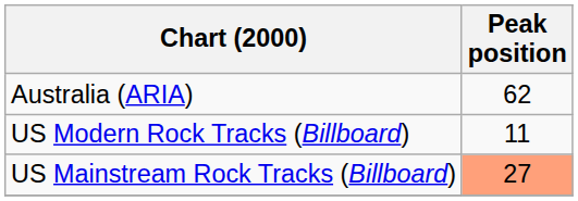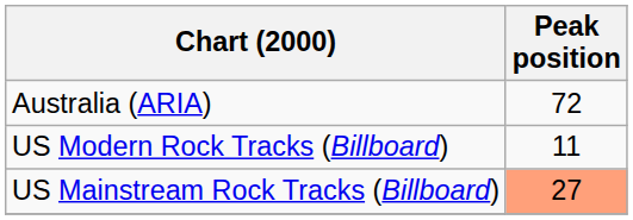Australia (ARIA) | Peak position: 62 -> 72
